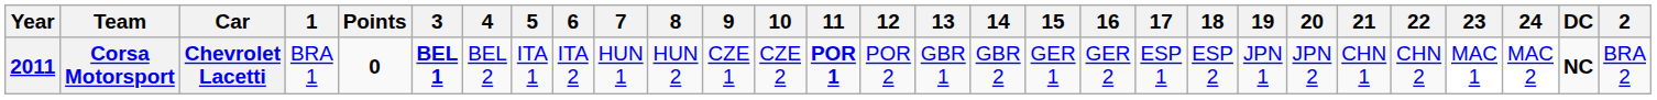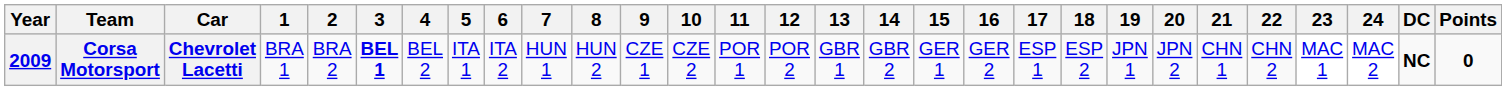columns swapped: 2 <-> Points
Corsa Motorsport | Year: 2011 -> 2009
Corsa Motorsport | 11: bold -> normal
